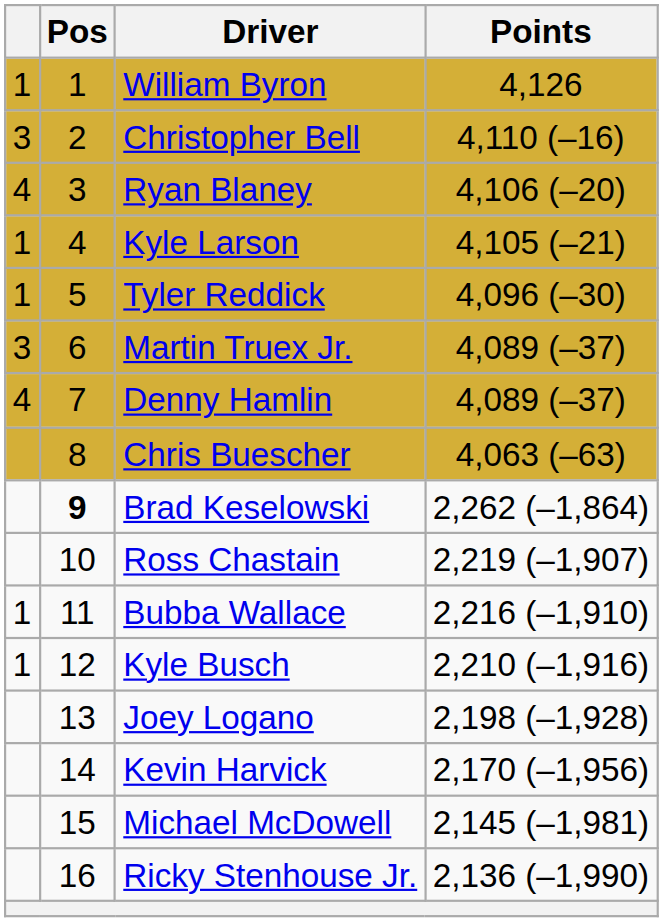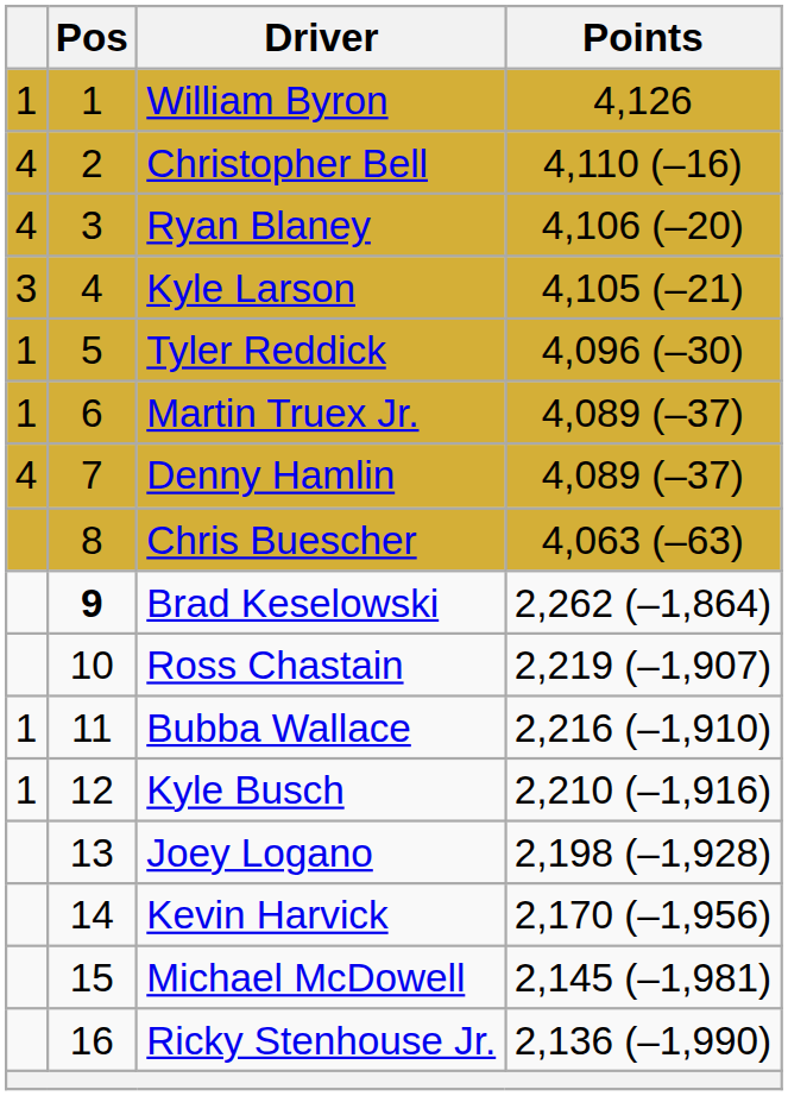Christopher Bell | column 1: 3 -> 4
Kyle Larson | column 1: 1 -> 3
Martin Truex Jr. | column 1: 3 -> 1
